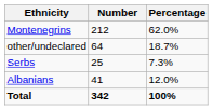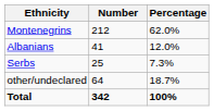rows swapped: Albanians <-> other/undeclared
